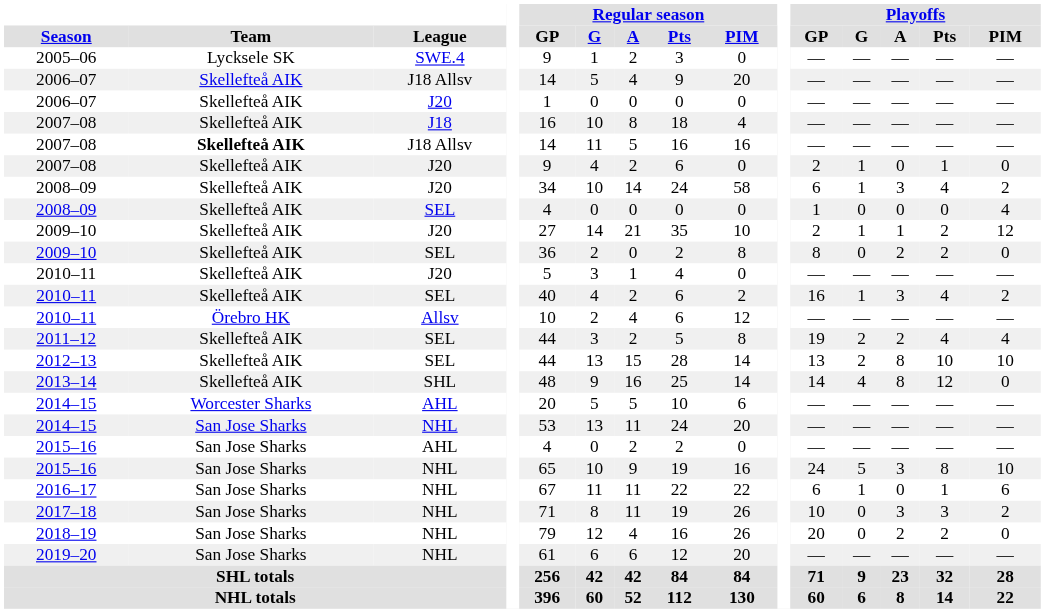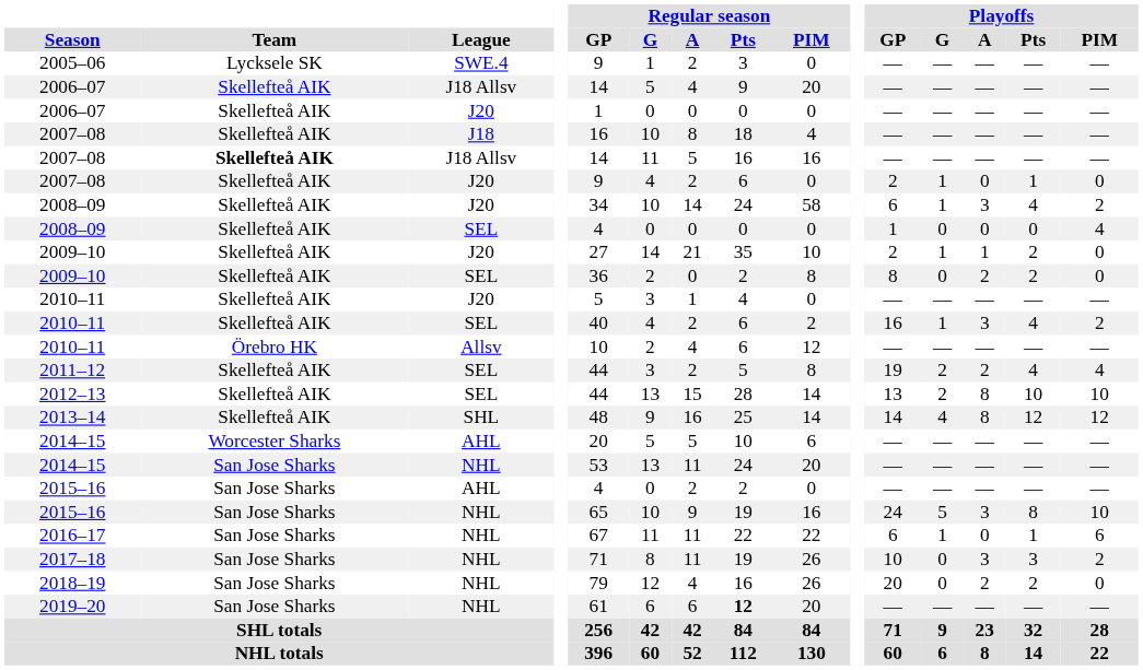2009–10 / J20 | Playoffs / PIM: 12 -> 0
2013–14 | Playoffs / PIM: 0 -> 12
2019–20 | Regular season / Pts: normal -> bold
